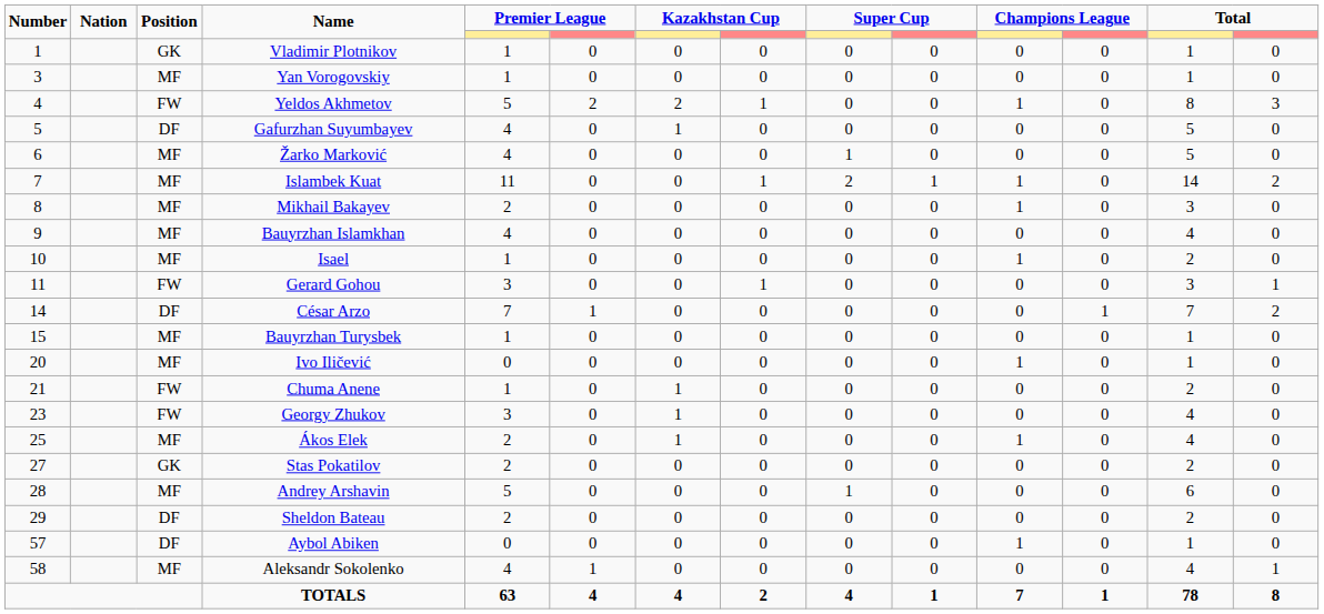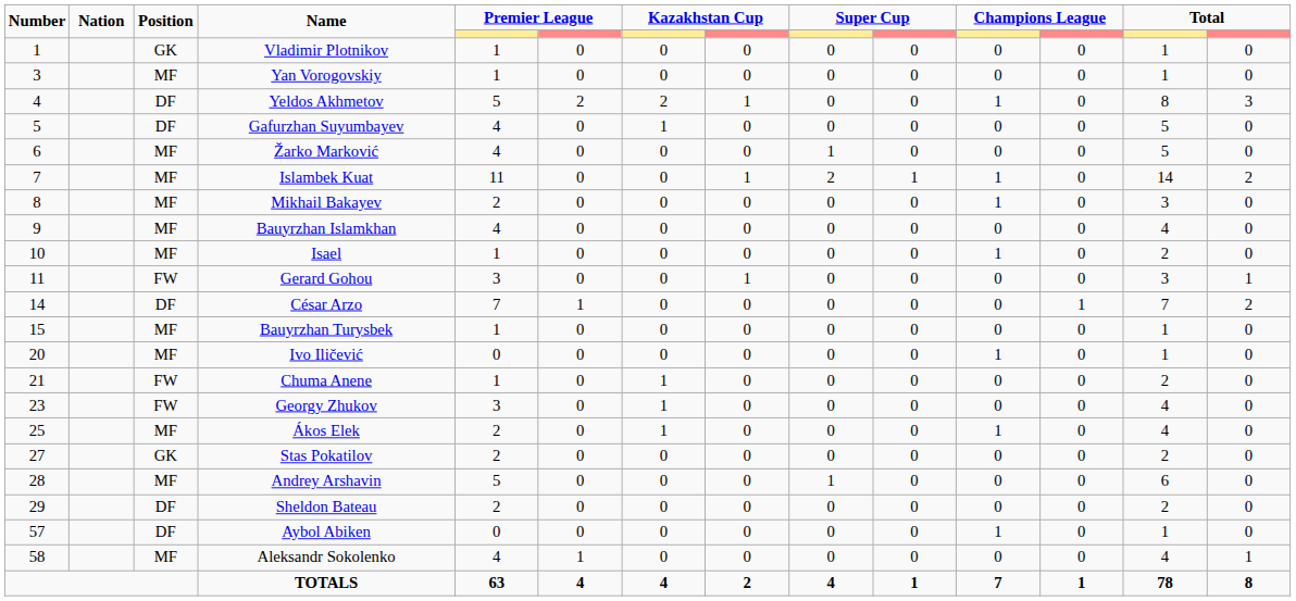Yeldos Akhmetov | Position: FW -> DF
